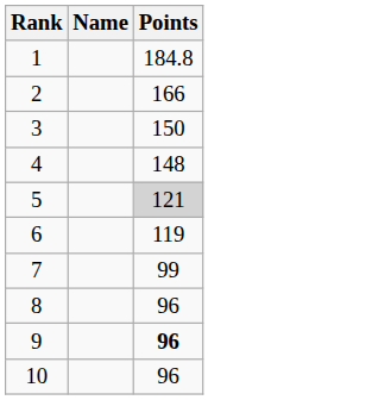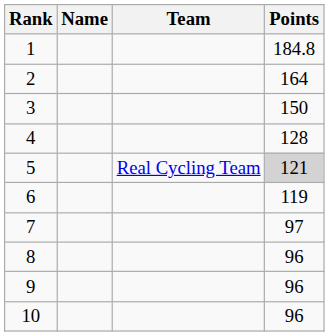+ column: Team | Real Cycling Team
2 | Points: 166 -> 164
4 | Points: 148 -> 128
7 | Points: 99 -> 97
9 | Points: bold -> normal
